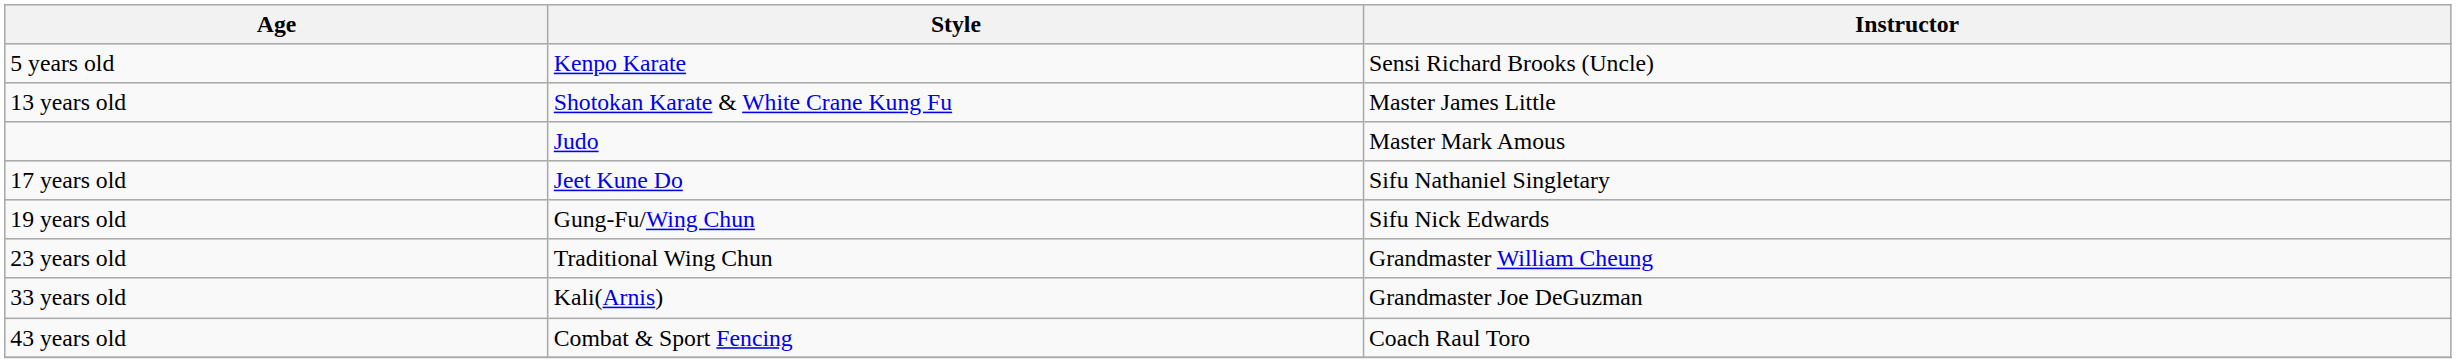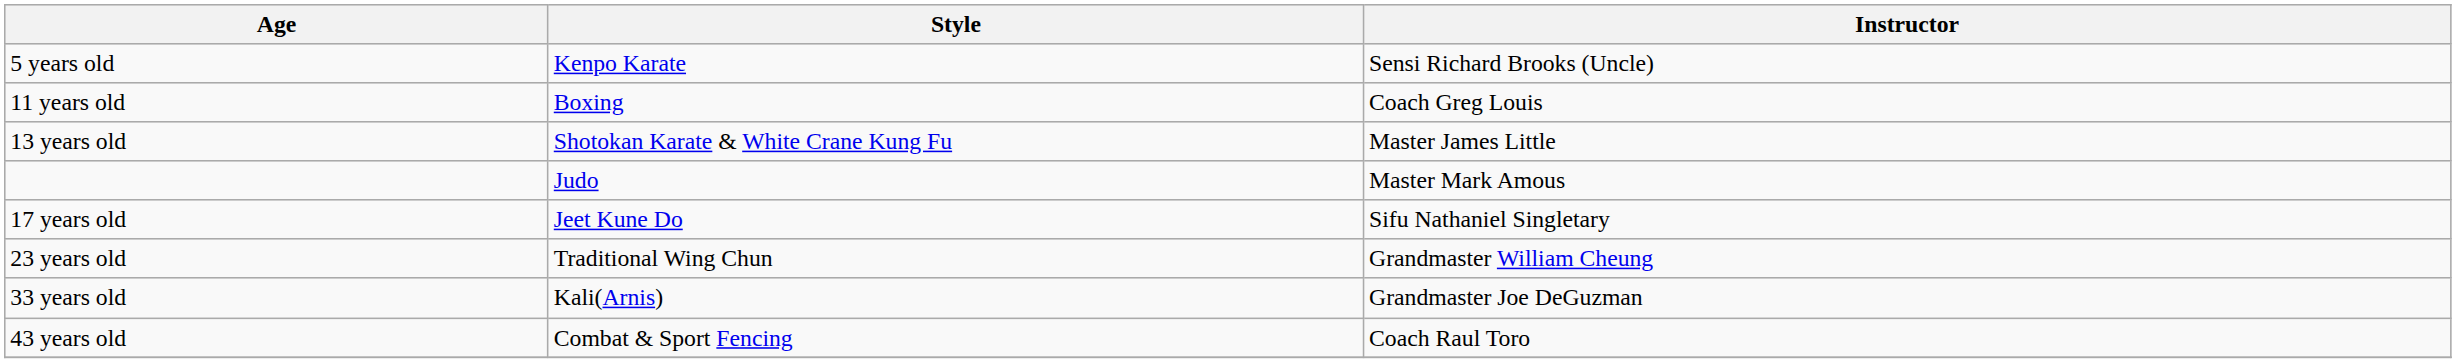+ row: 11 years old | Boxing | Coach Greg Louis
- row: 19 years old | Gung-Fu/Wing Chun | Sifu Nick Edwards
